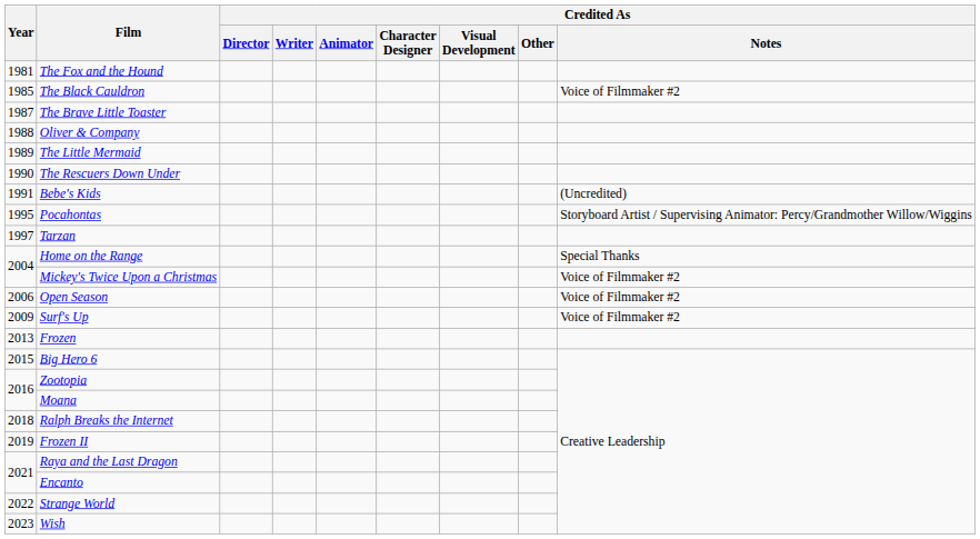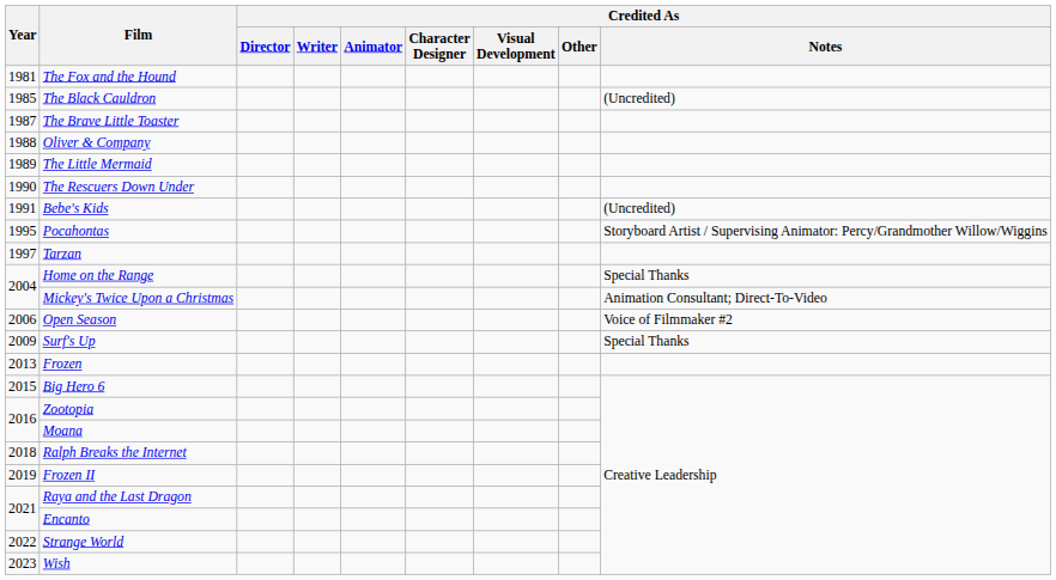The Black Cauldron | Credited As / Notes: Voice of Filmmaker #2 -> (Uncredited)
Mickey's Twice Upon a Christmas | Credited As / Notes: Voice of Filmmaker #2 -> Animation Consultant; Direct-To-Video
Surf's Up | Credited As / Notes: Voice of Filmmaker #2 -> Special Thanks
